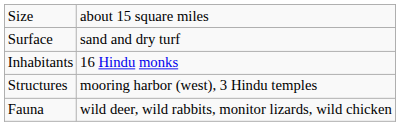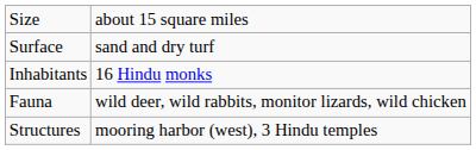rows swapped: Structures <-> Fauna
